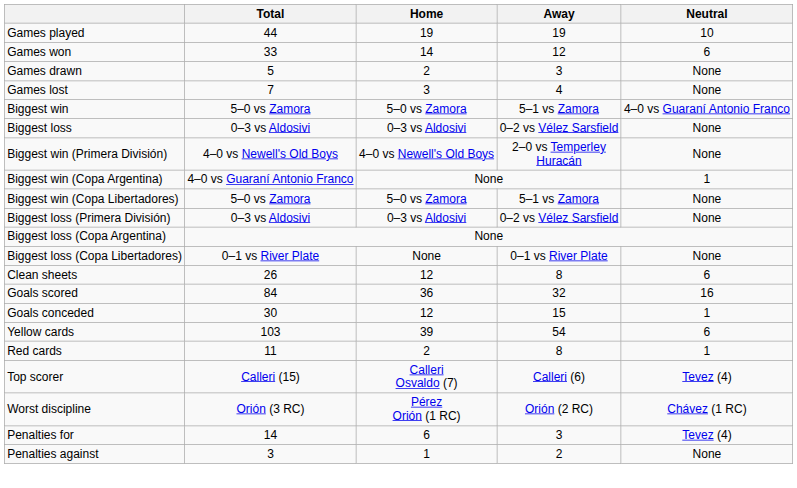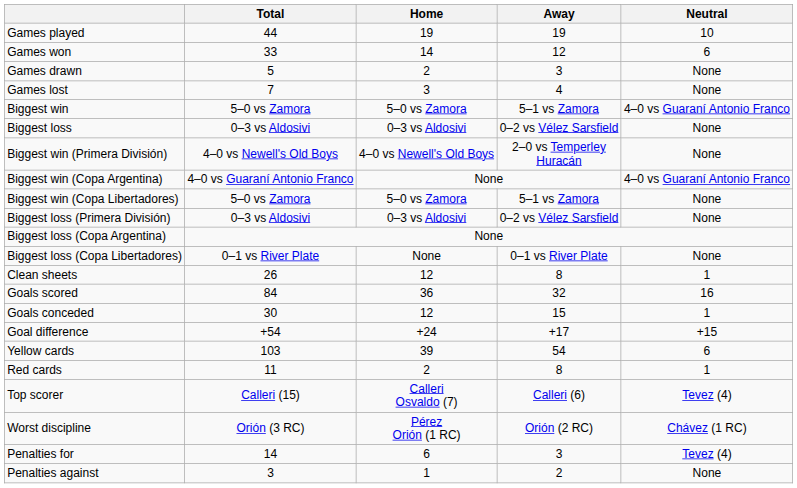Biggest win (Copa Argentina) | Neutral: 1 -> 4–0 vs Guaraní Antonio Franco
Clean sheets | Neutral: 6 -> 1
+ row: Goal difference | +54 | +24 | +17 | +15
